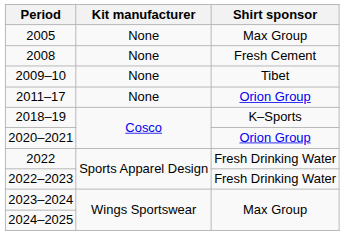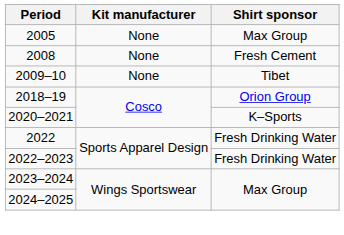- row: 2011–17 | None | Orion Group
2018–19 | Shirt sponsor: K–Sports -> Orion Group
2020–2021 | Shirt sponsor: Orion Group -> K–Sports
